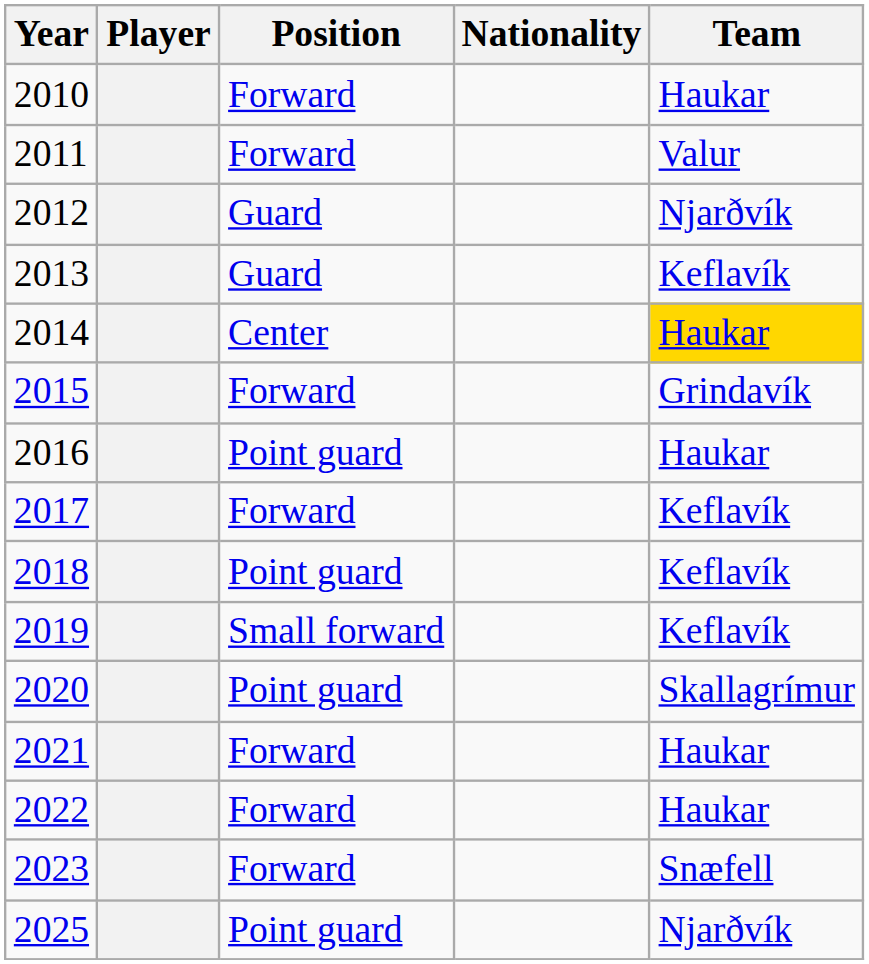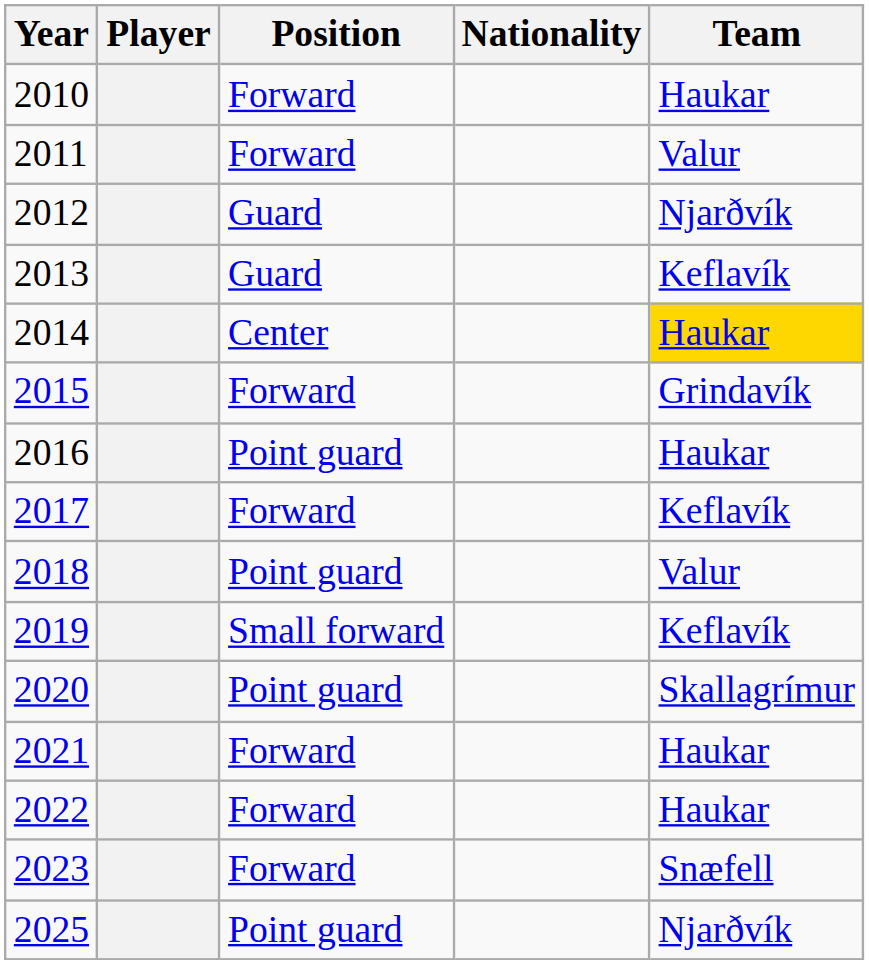2018 | Team: Keflavík -> Valur
